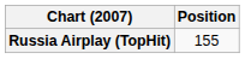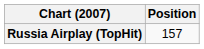Russia Airplay (TopHit) | Position: 155 -> 157
